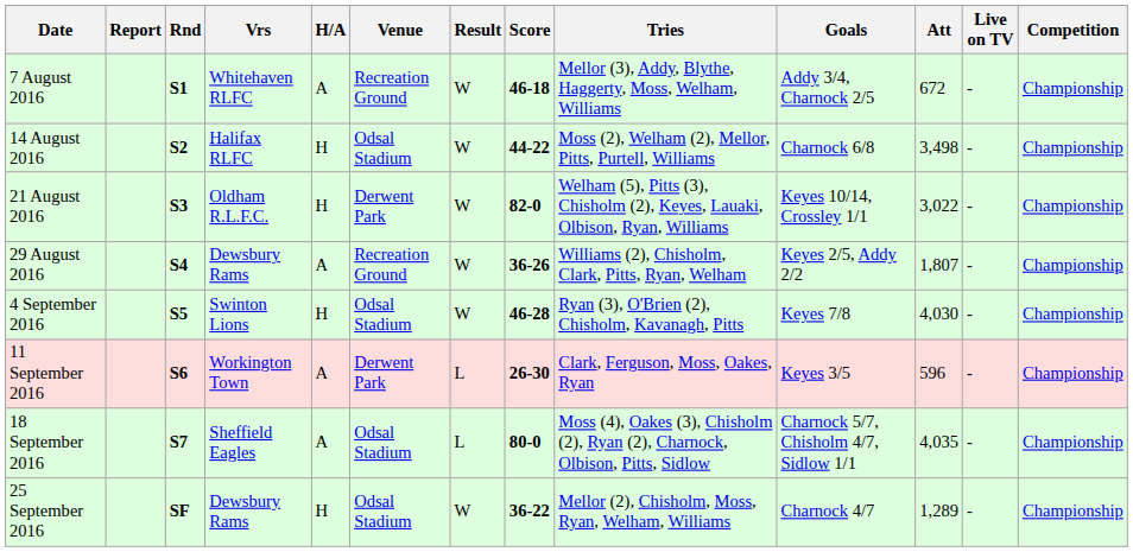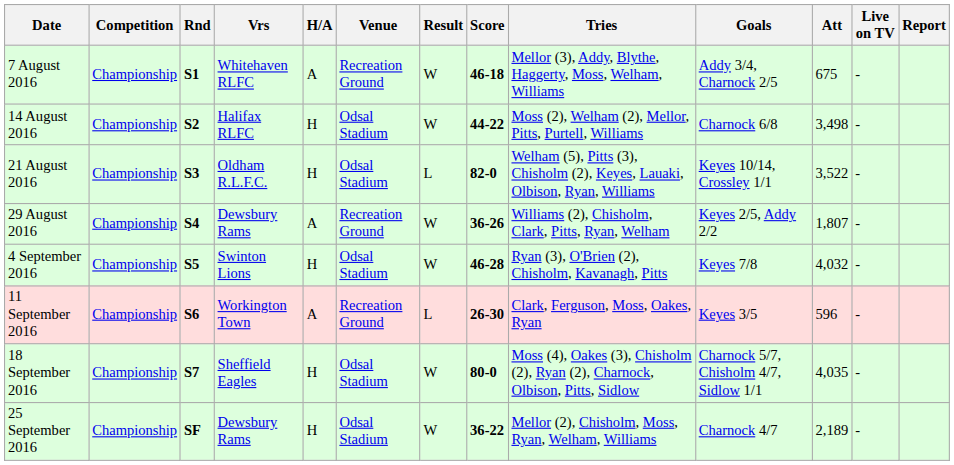columns swapped: Competition <-> Report
7 August 2016 | Att: 672 -> 675
21 August 2016 | Venue: Derwent Park -> Odsal Stadium
21 August 2016 | Result: W -> L
21 August 2016 | Att: 3,022 -> 3,522
4 September 2016 | Att: 4,030 -> 4,032
11 September 2016 | Venue: Derwent Park -> Recreation Ground
18 September 2016 | H/A: A -> H
18 September 2016 | Result: L -> W
25 September 2016 | Att: 1,289 -> 2,189
